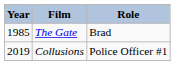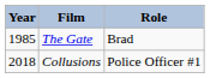Collusions | Year: 2019 -> 2018
